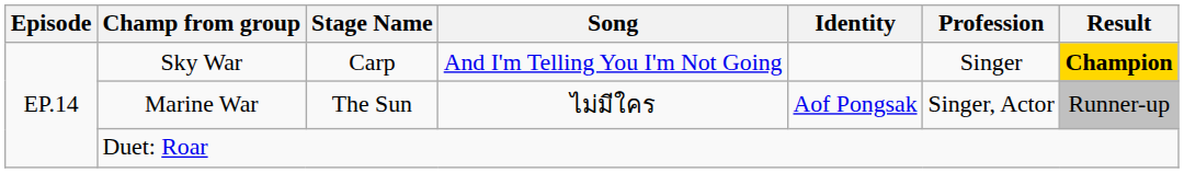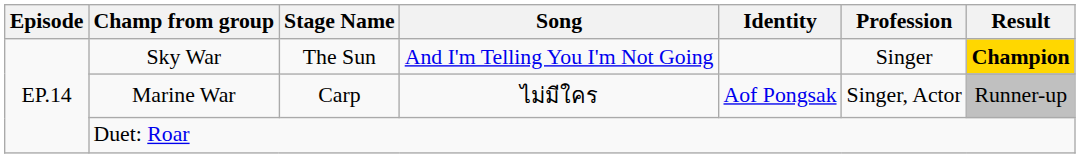Sky War | Stage Name: Carp -> The Sun
Marine War | Stage Name: The Sun -> Carp
